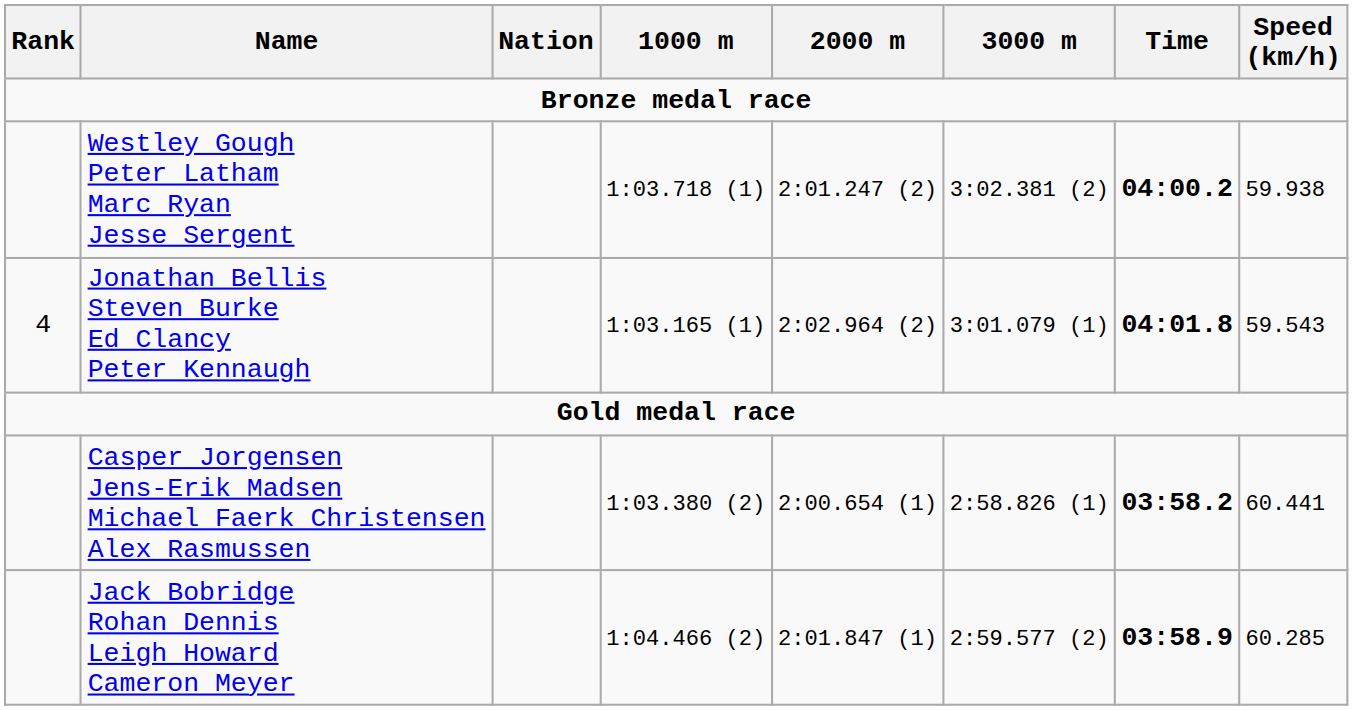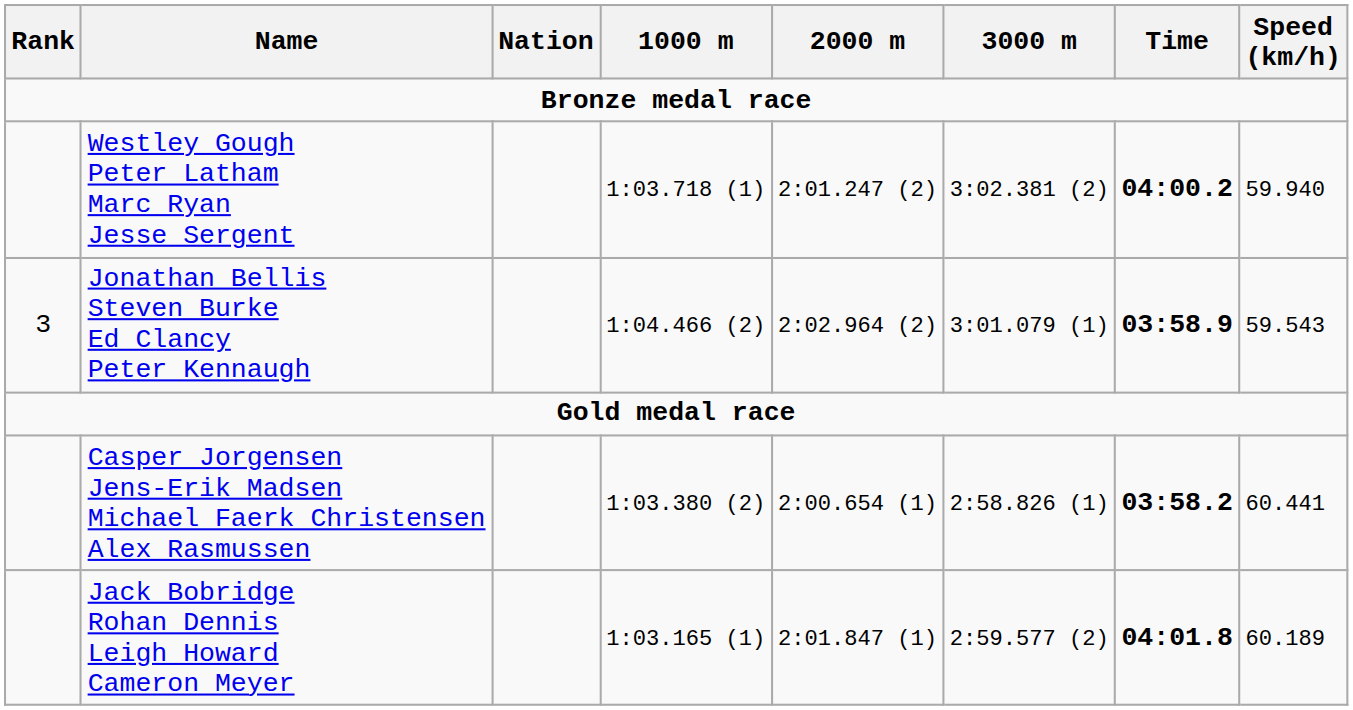Westley Gough Peter Latham Marc Ryan Jesse Sergent | Speed (km/h): 59.938 -> 59.940
Jonathan Bellis Steven Burke Ed Clancy Peter Kennaugh | Rank: 4 -> 3
Jonathan Bellis Steven Burke Ed Clancy Peter Kennaugh | 1000 m: 1:03.165 (1) -> 1:04.466 (2)
Jonathan Bellis Steven Burke Ed Clancy Peter Kennaugh | Time: 04:01.8 -> 03:58.9
Jack Bobridge Rohan Dennis Leigh Howard Cameron Meyer | 1000 m: 1:04.466 (2) -> 1:03.165 (1)
Jack Bobridge Rohan Dennis Leigh Howard Cameron Meyer | Time: 03:58.9 -> 04:01.8
Jack Bobridge Rohan Dennis Leigh Howard Cameron Meyer | Speed (km/h): 60.285 -> 60.189
